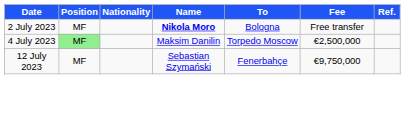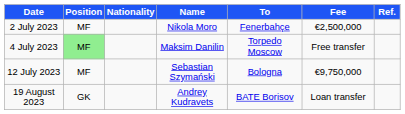2 July 2023 | Name: bold -> normal
2 July 2023 | To: Bologna -> Fenerbahçe
2 July 2023 | Fee: Free transfer -> €2,500,000
4 July 2023 | Fee: €2,500,000 -> Free transfer
12 July 2023 | To: Fenerbahçe -> Bologna
+ row: 19 August 2023 | GK | Andrey Kudravets | BATE Borisov | Loan transfer
